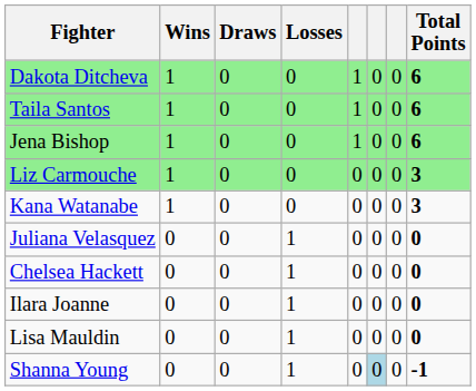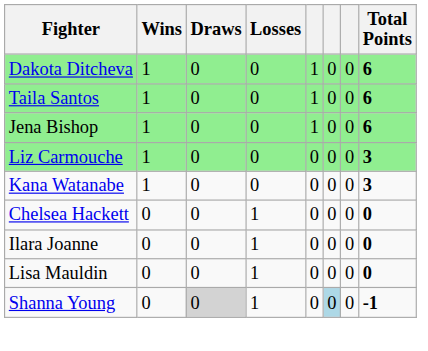- row: Juliana Velasquez | 0 | 0 | 1 | 0 | 0 | 0 | 0
Shanna Young | Draws: no background -> lightgrey background
